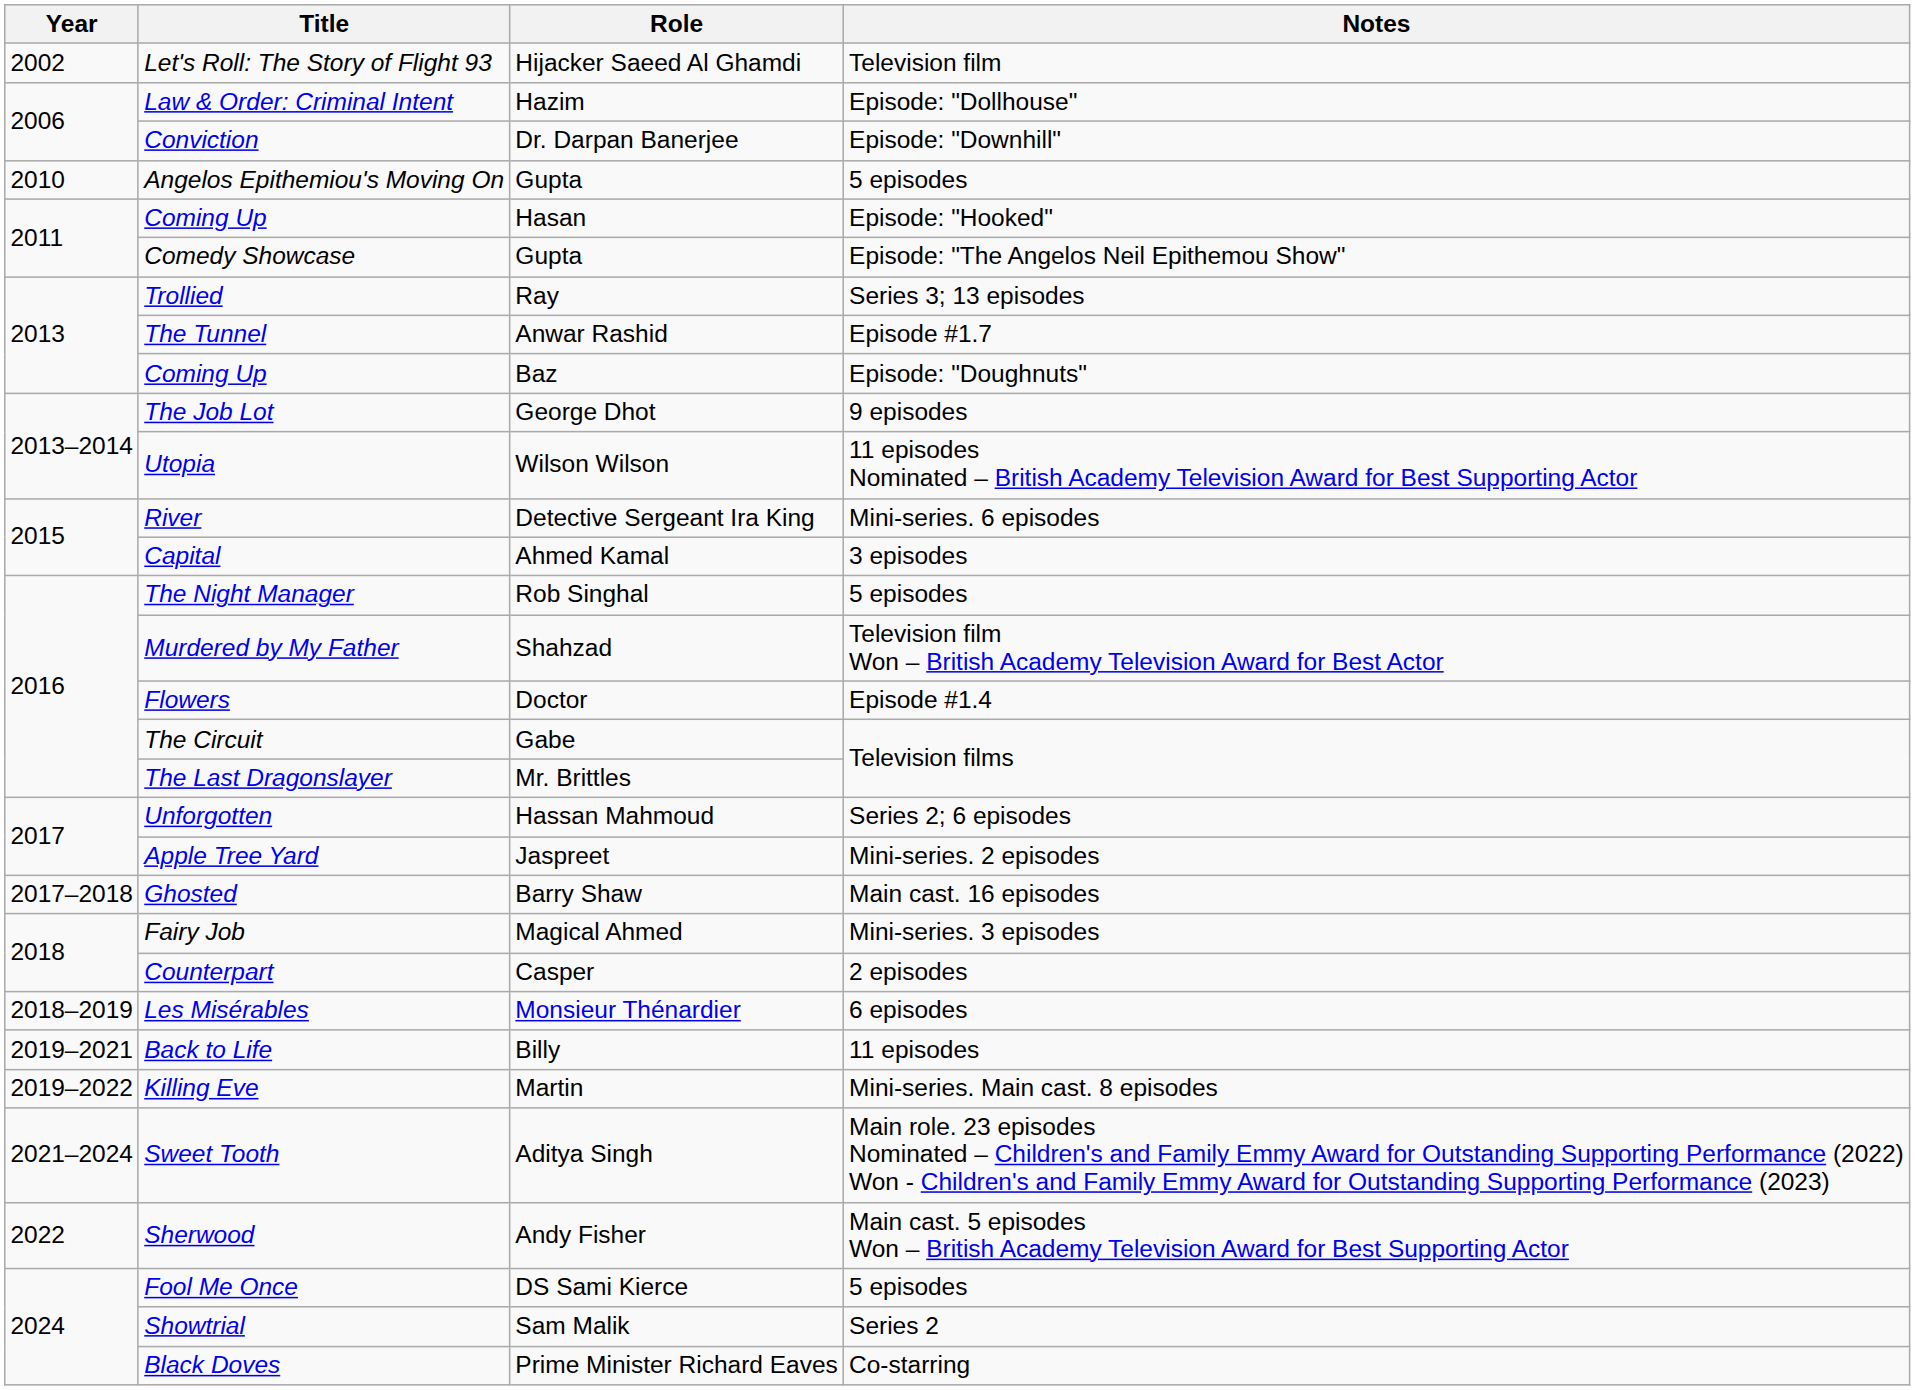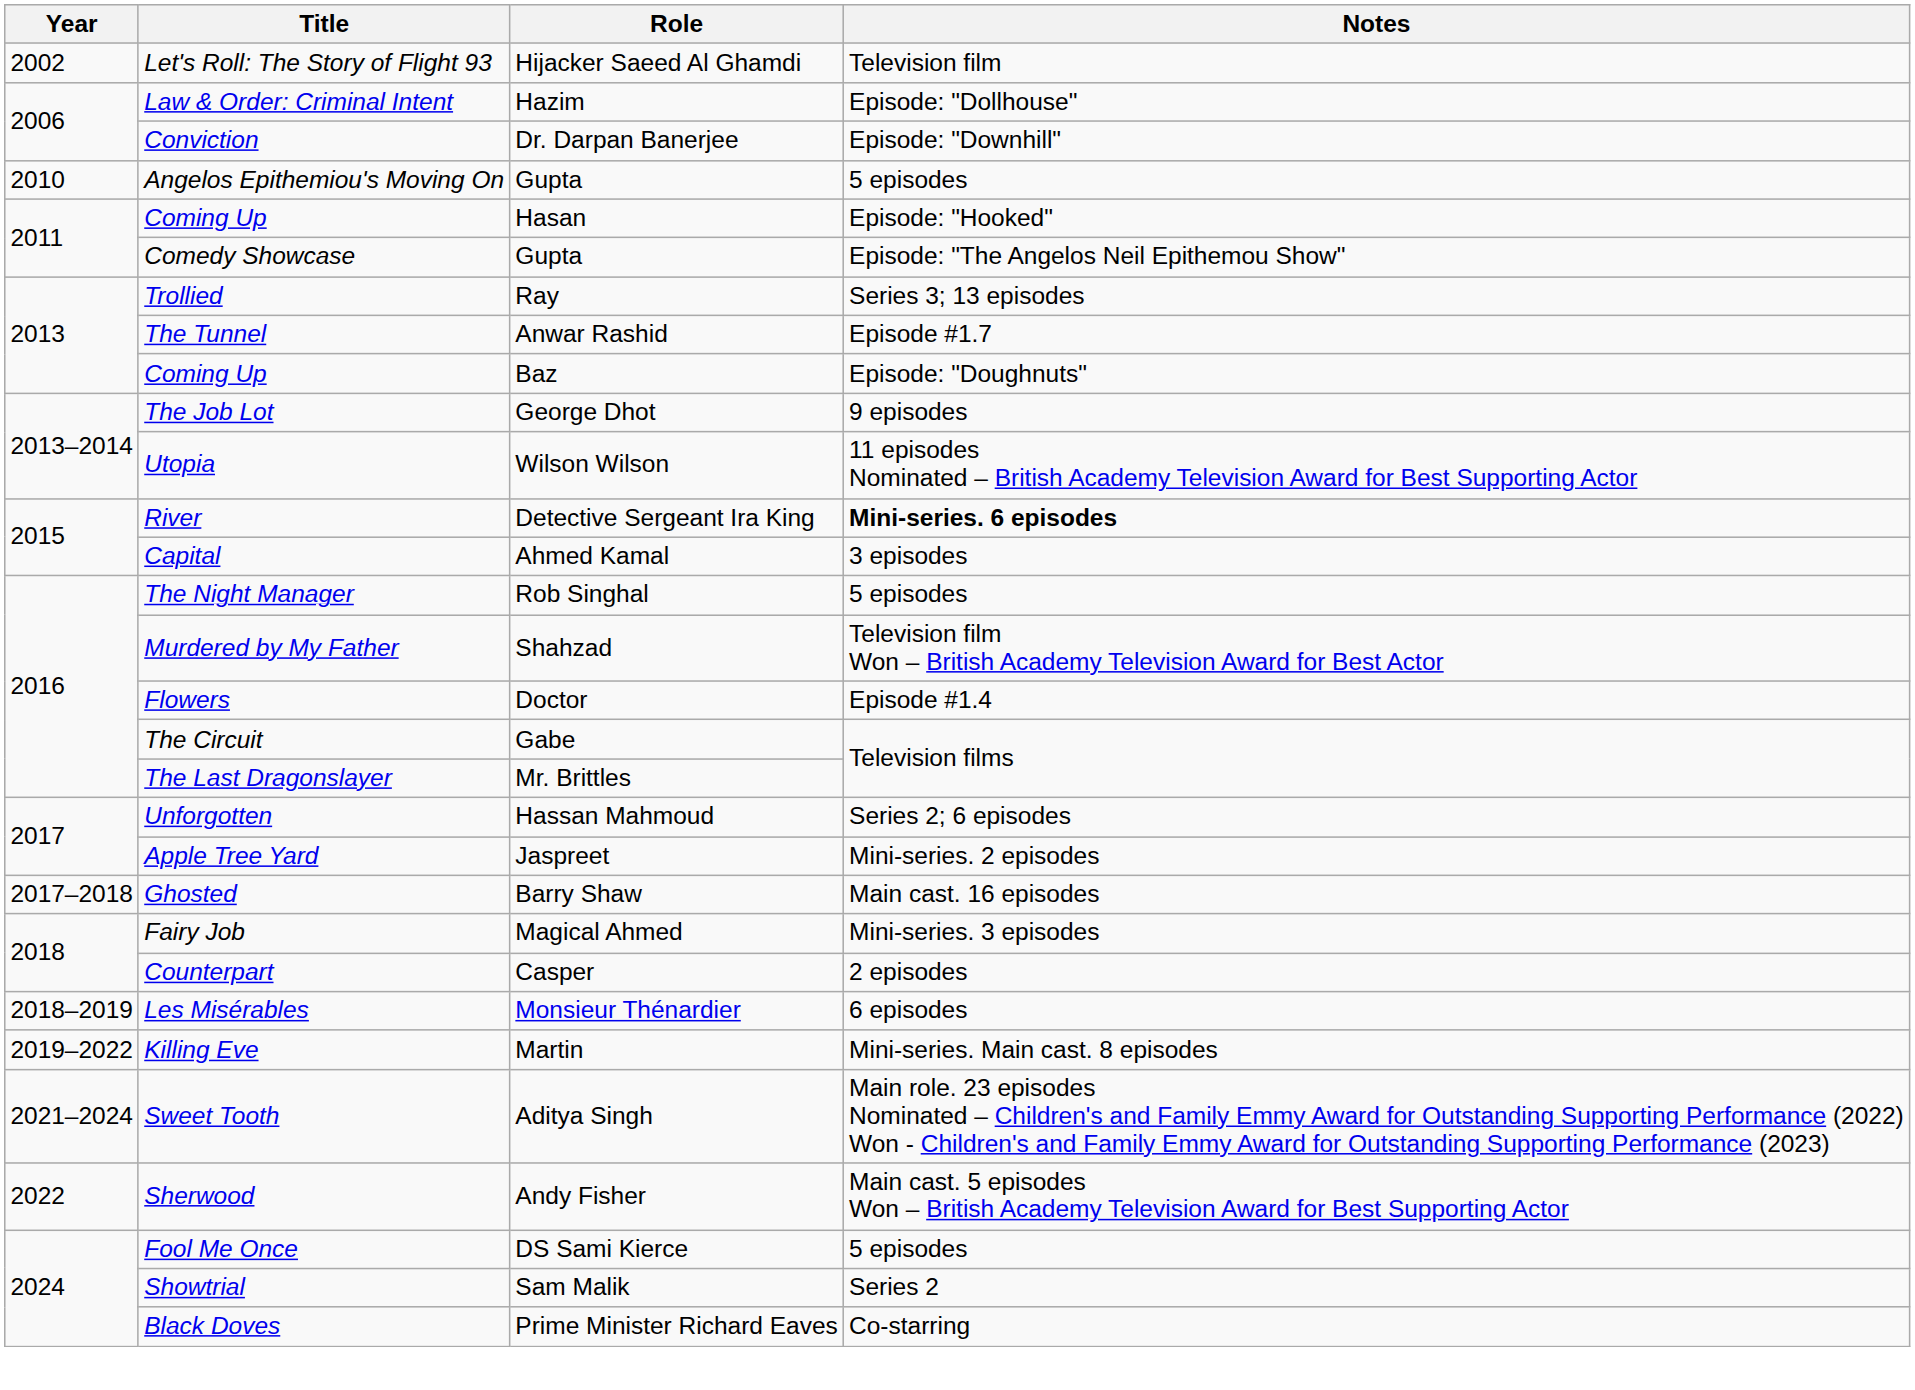River | Notes: normal -> bold
- row: 2019–2021 | Back to Life | Billy | 11 episodes
